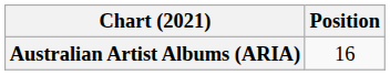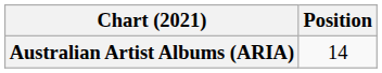Australian Artist Albums (ARIA) | Position: 16 -> 14
